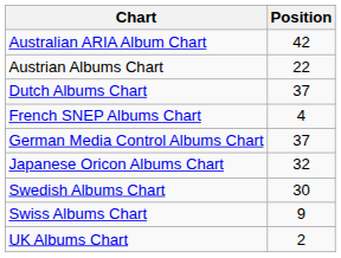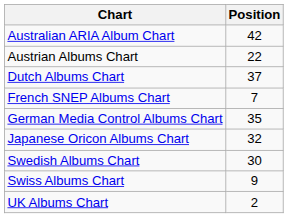French SNEP Albums Chart | Position: 4 -> 7
German Media Control Albums Chart | Position: 37 -> 35
